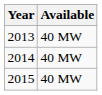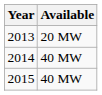2013 | Available: 40 MW -> 20 MW
